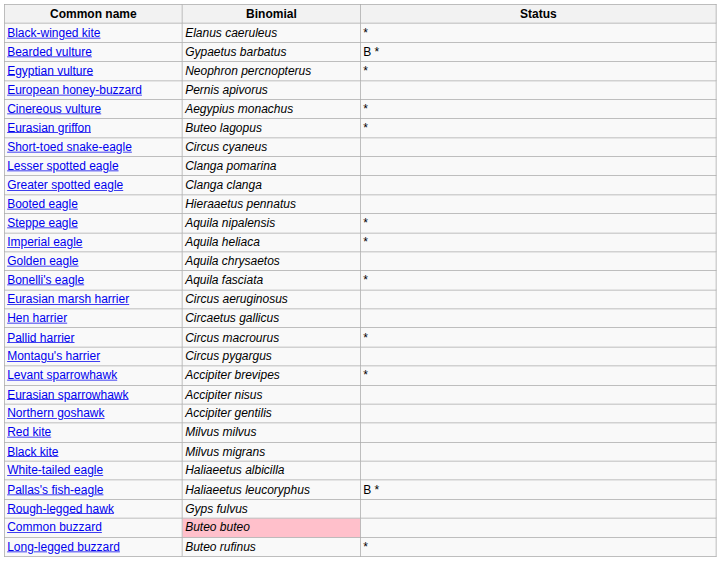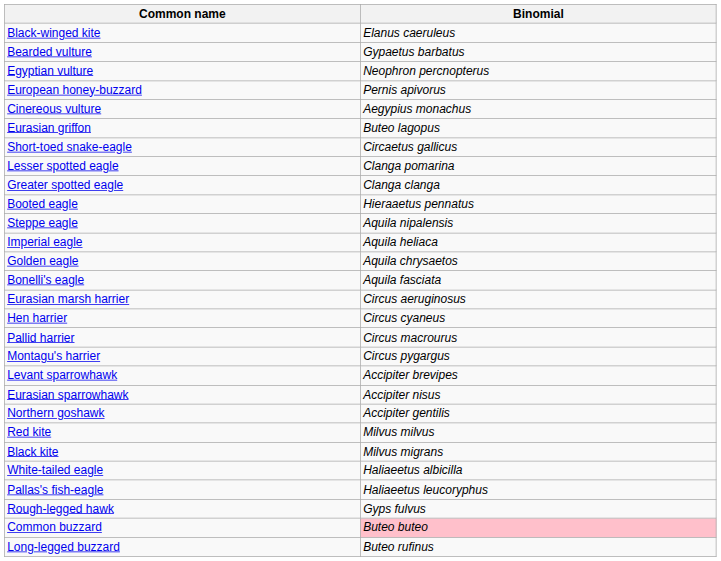- column: Status | * | B * | * | * | * | * | * | * | * | * | B * | *
Short-toed snake-eagle | Binomial: Circus cyaneus -> Circaetus gallicus
Hen harrier | Binomial: Circaetus gallicus -> Circus cyaneus
